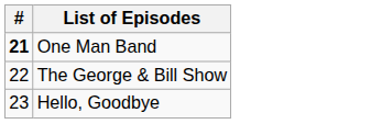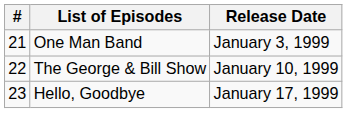+ column: Release Date | January 3, 1999 | January 10, 1999 | January 17, 1999
One Man Band | #: bold -> normal
